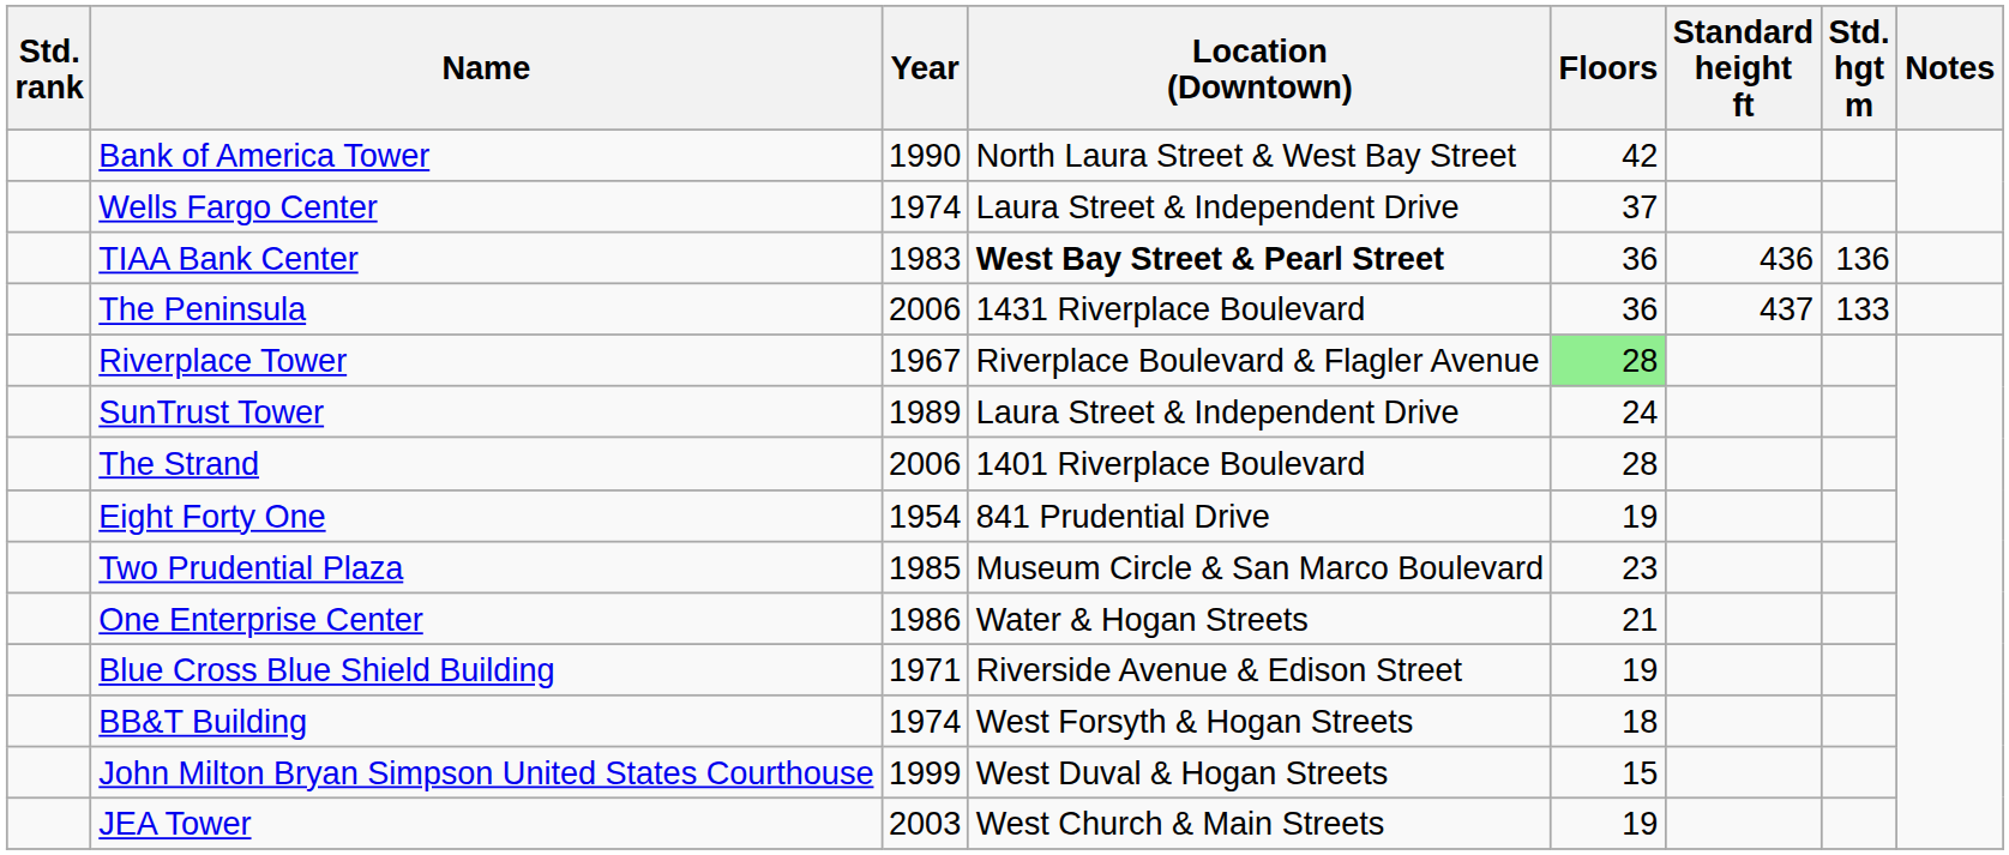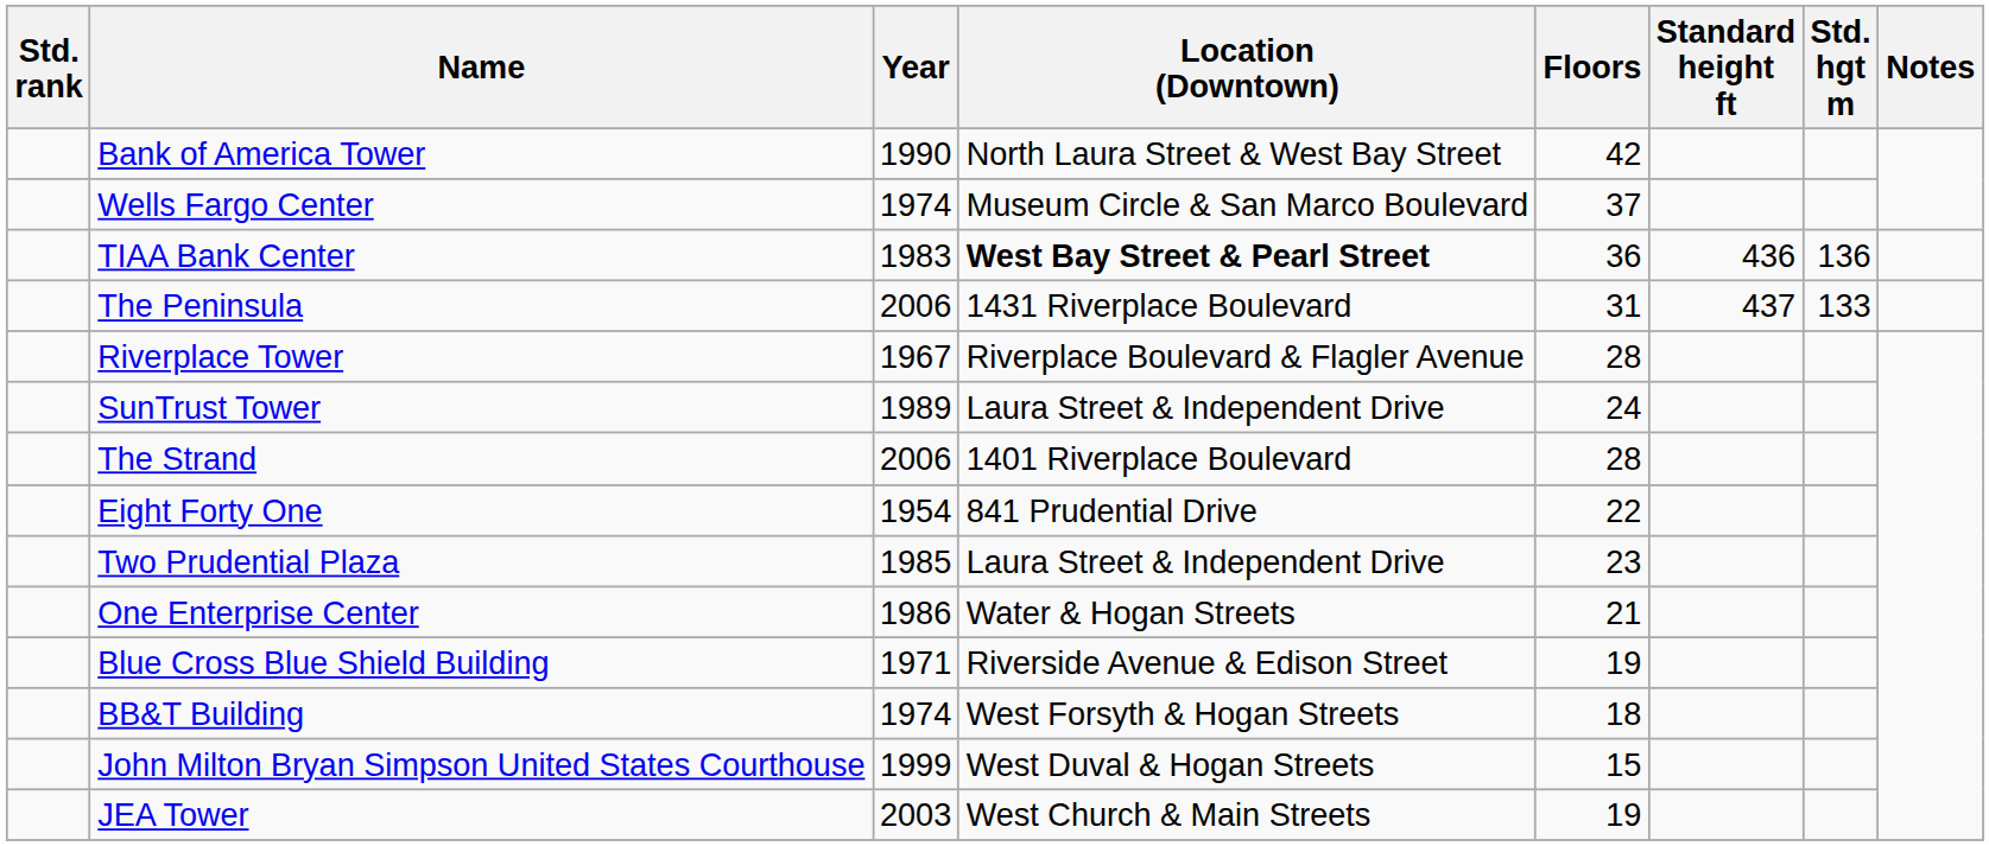Wells Fargo Center | Location (Downtown): Laura Street & Independent Drive -> Museum Circle & San Marco Boulevard
The Peninsula | Floors: 36 -> 31
Riverplace Tower | Floors: lightgreen background -> no background
Eight Forty One | Floors: 19 -> 22
Two Prudential Plaza | Location (Downtown): Museum Circle & San Marco Boulevard -> Laura Street & Independent Drive
